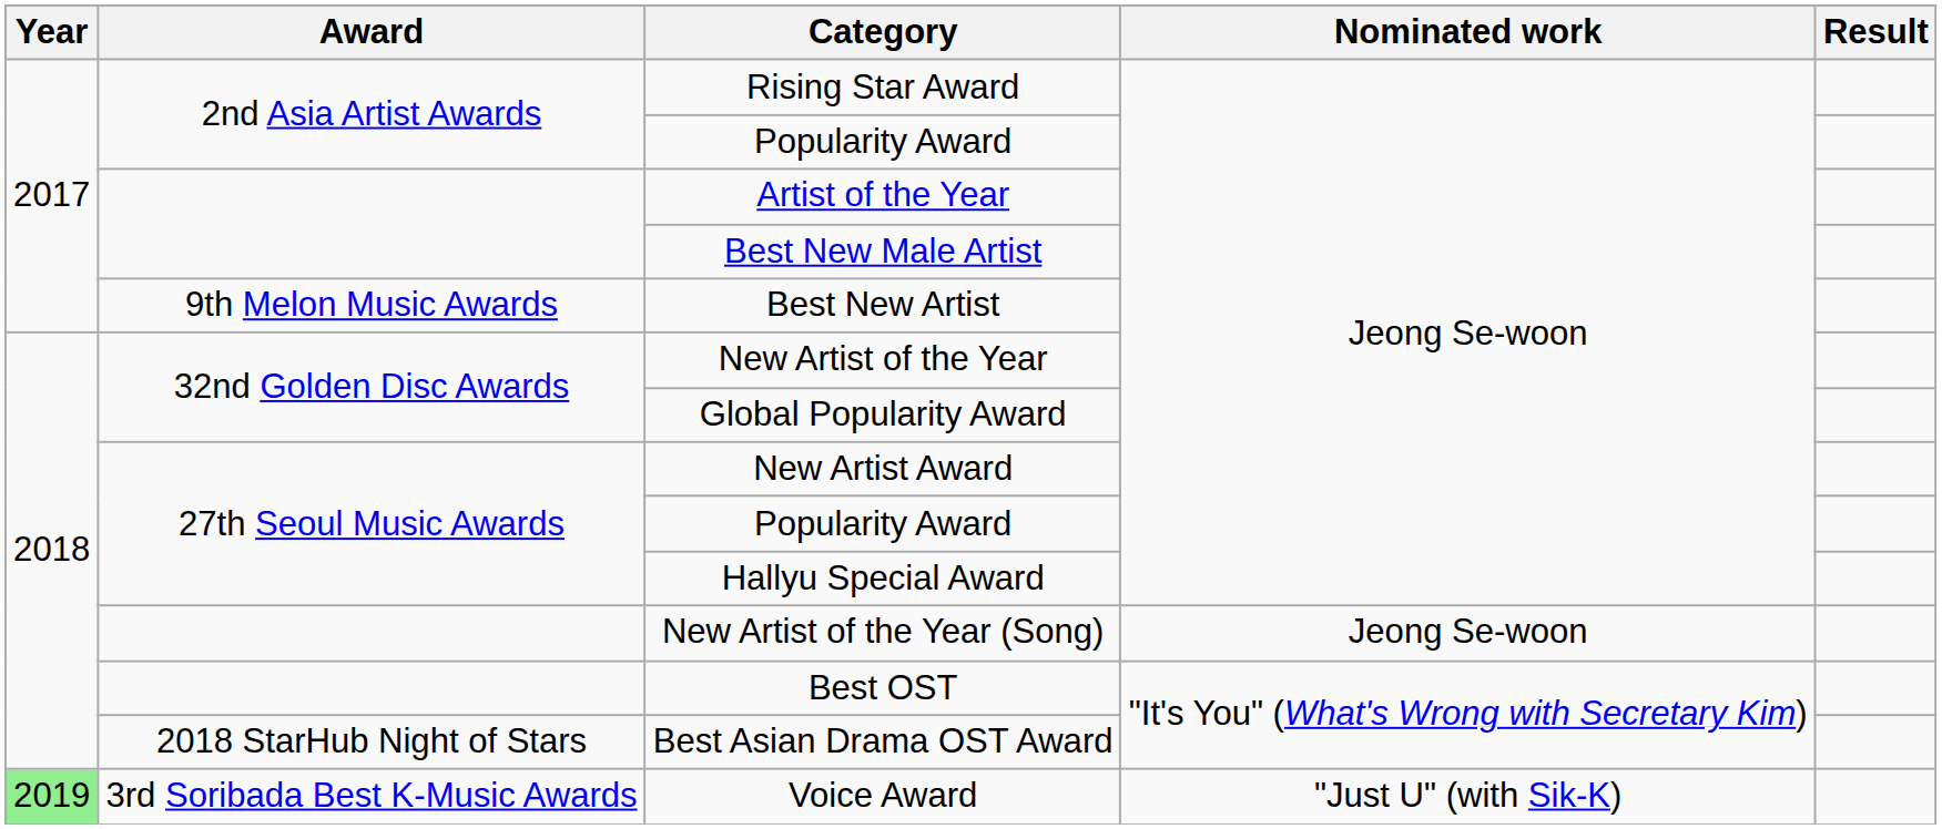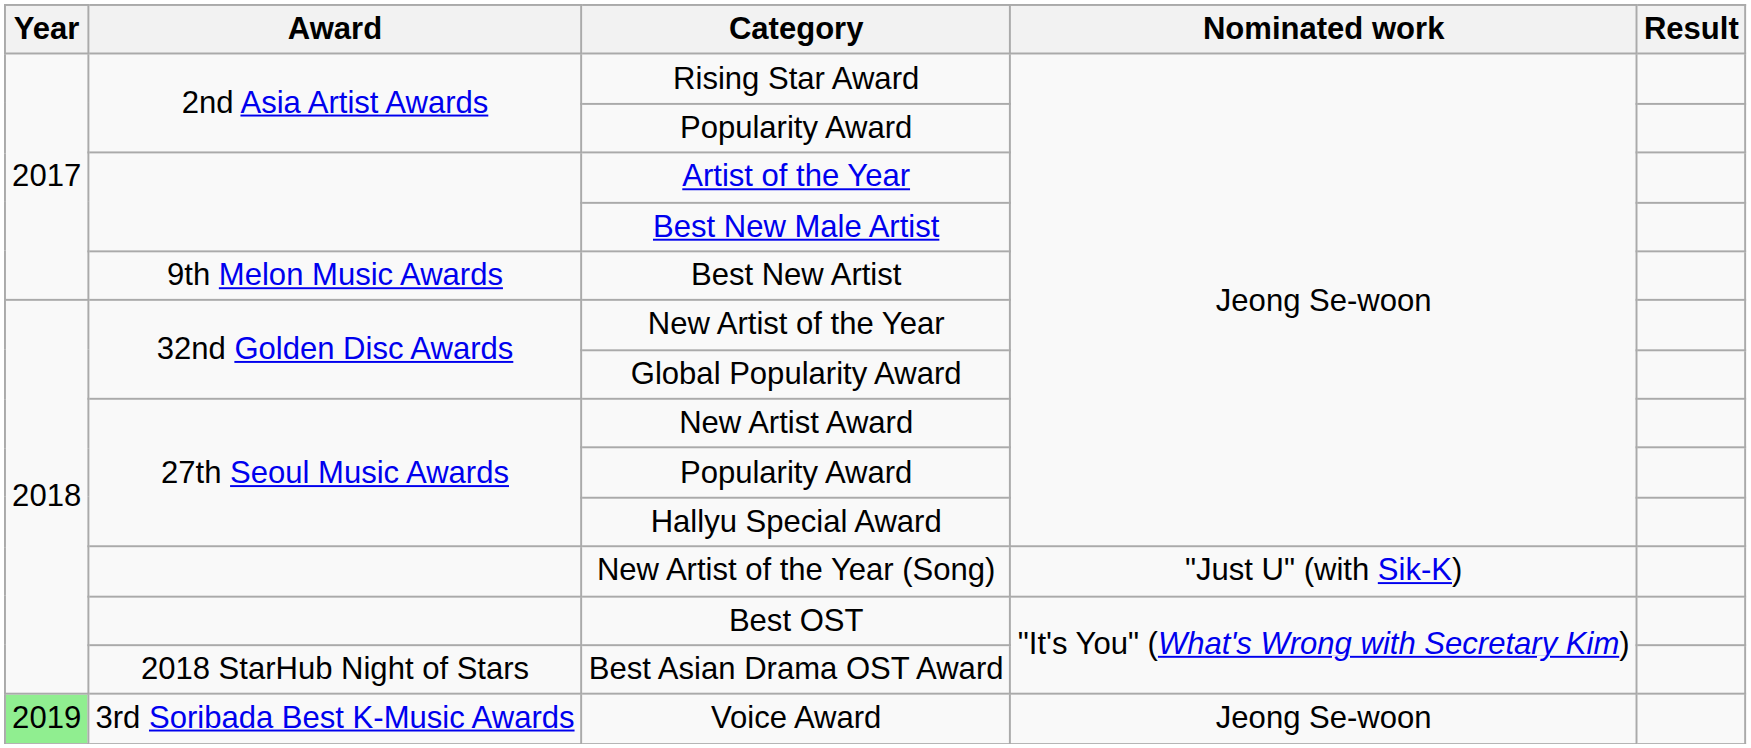New Artist of the Year (Song) | Nominated work: Jeong Se-woon -> "Just U" (with Sik-K)
Voice Award | Nominated work: "Just U" (with Sik-K) -> Jeong Se-woon
